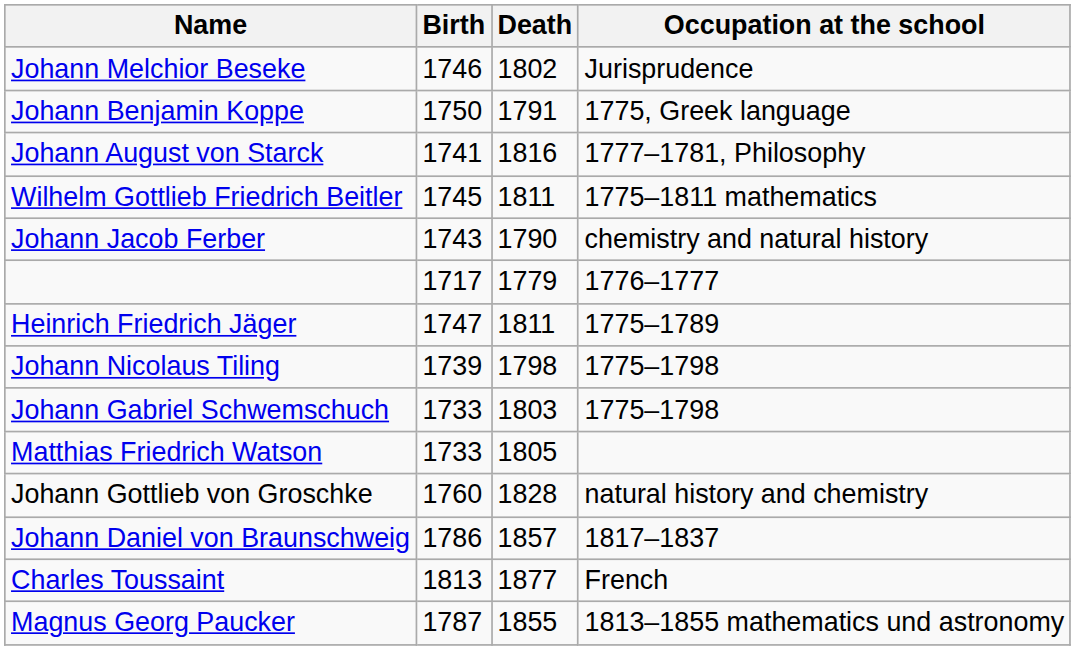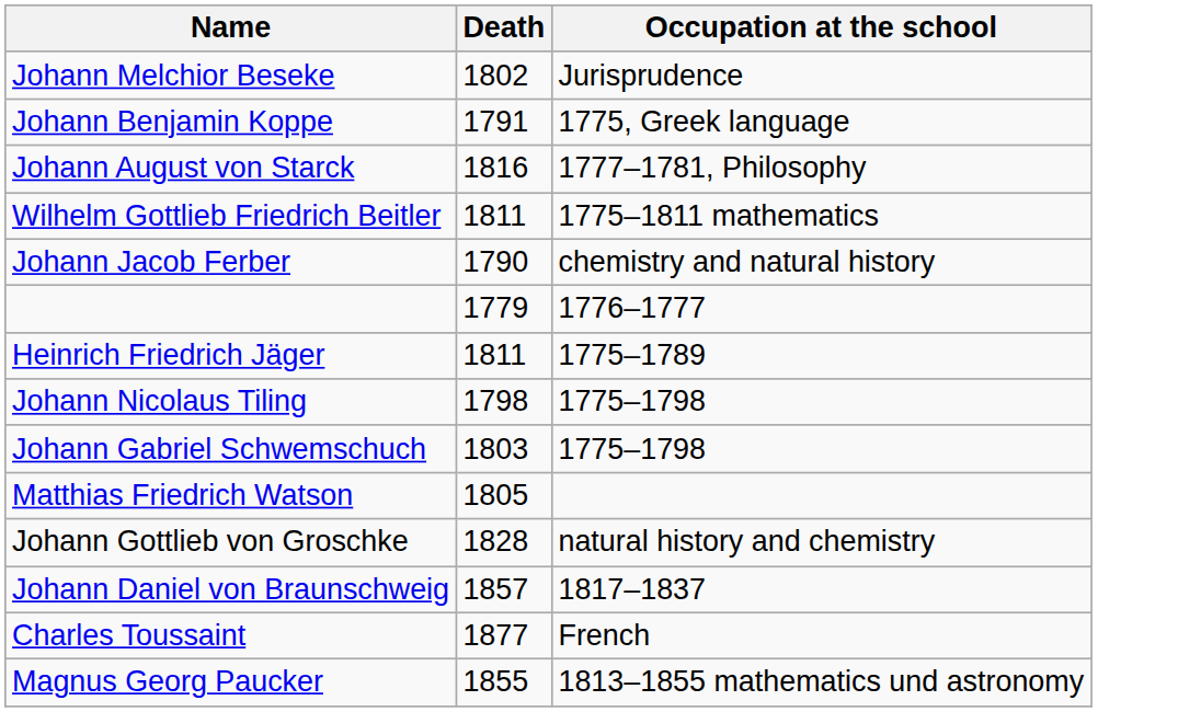- column: Birth | 1746 | 1750 | 1741 | 1745 | 1743 | 1717 | 1747 | 1739 | 1733 | 1733 | 1760 | 1786 | 1813 | 1787
